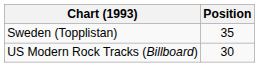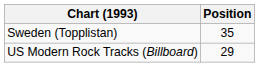US Modern Rock Tracks (Billboard) | Position: 30 -> 29
